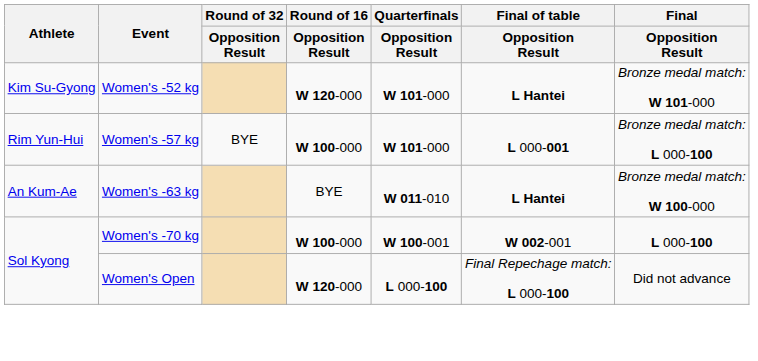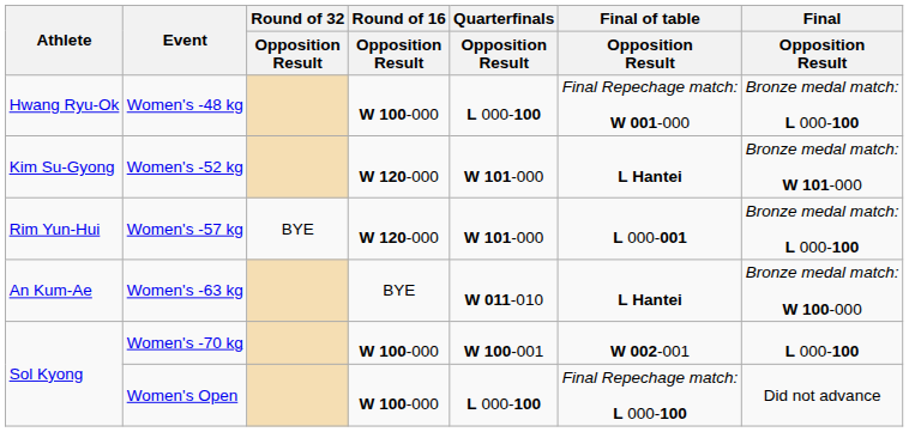+ row: Hwang Ryu-Ok | Women's -48 kg | W 100-000 | L 000-100 | Final Repechage match: W 001-000 | Bronze medal match: L 000-100
Women's -57 kg | Round of 16 / Opposition Result: W 100-000 -> W 120-000
Women's Open | Round of 16 / Opposition Result: W 120-000 -> W 100-000
